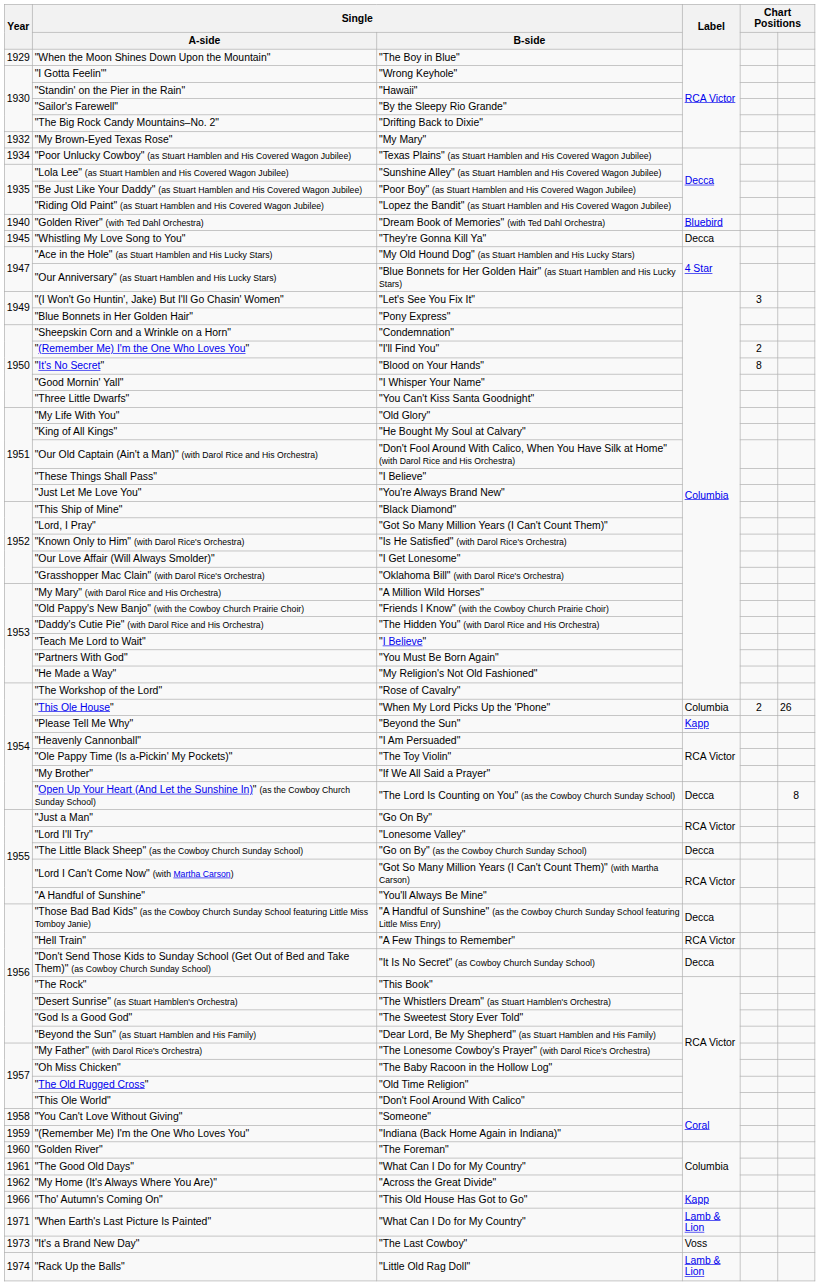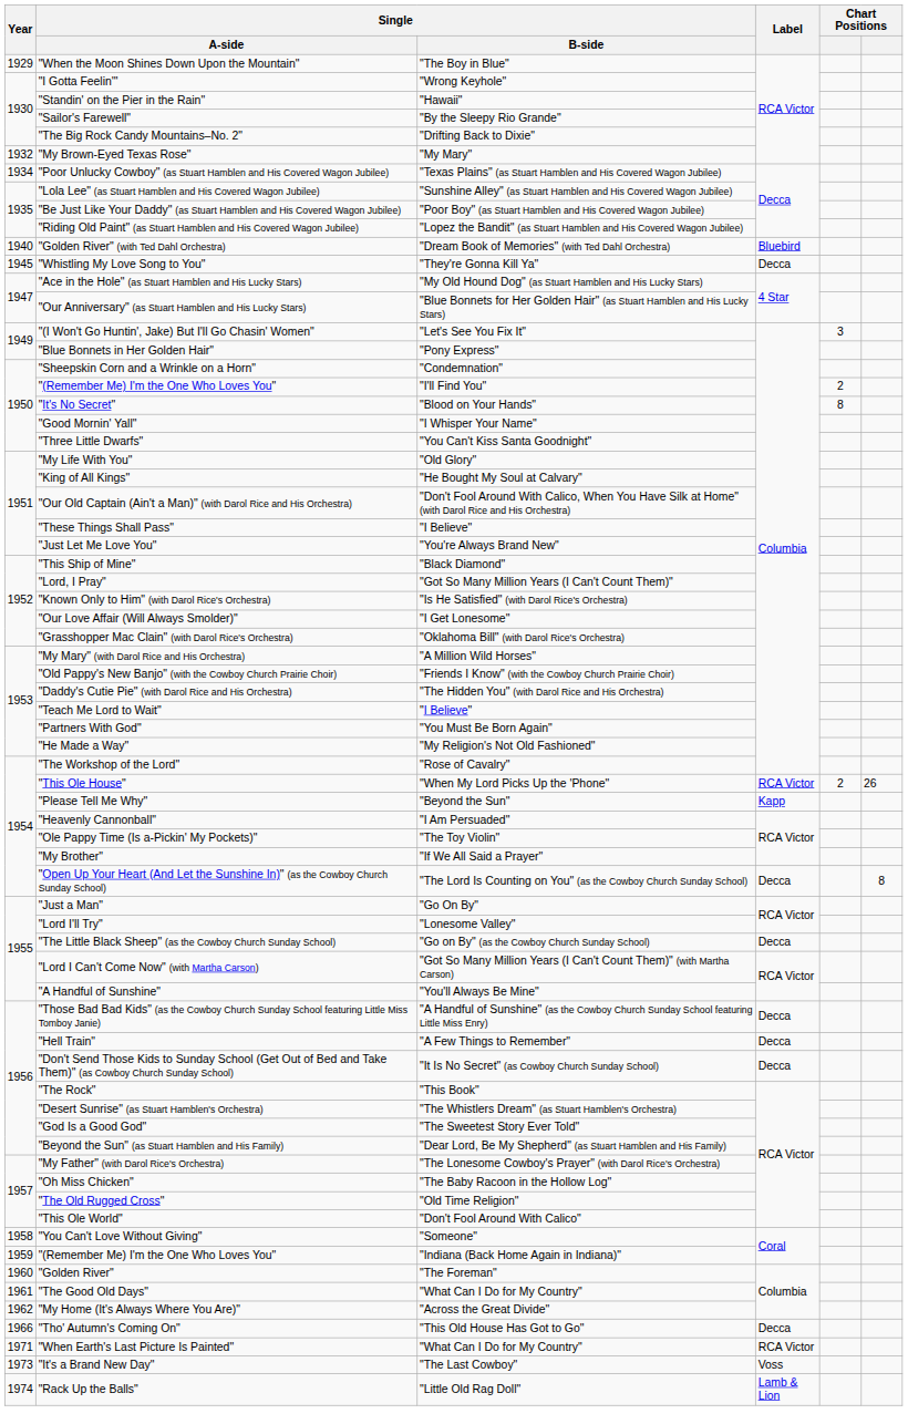"This Ole House" | Label: Columbia -> RCA Victor
"Hell Train" | Label: RCA Victor -> Decca
"Tho' Autumn's Coming On" | Label: Kapp -> Decca
"When Earth's Last Picture Is Painted" | Label: Lamb & Lion -> RCA Victor
